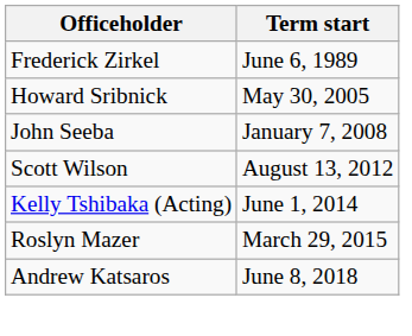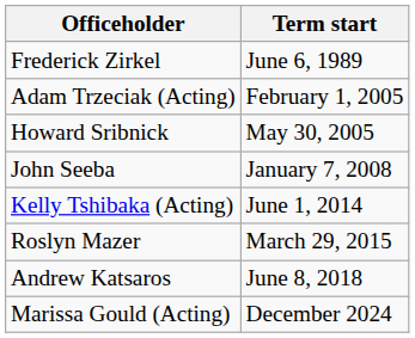+ row: Adam Trzeciak (Acting) | February 1, 2005
- row: Scott Wilson | August 13, 2012
+ row: Marissa Gould (Acting) | December 2024
